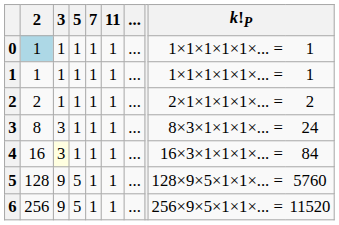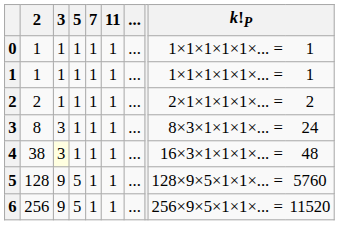0 | 2: lightblue background -> no background
4 | 2: 16 -> 38
4 | column 10: 84 -> 48
